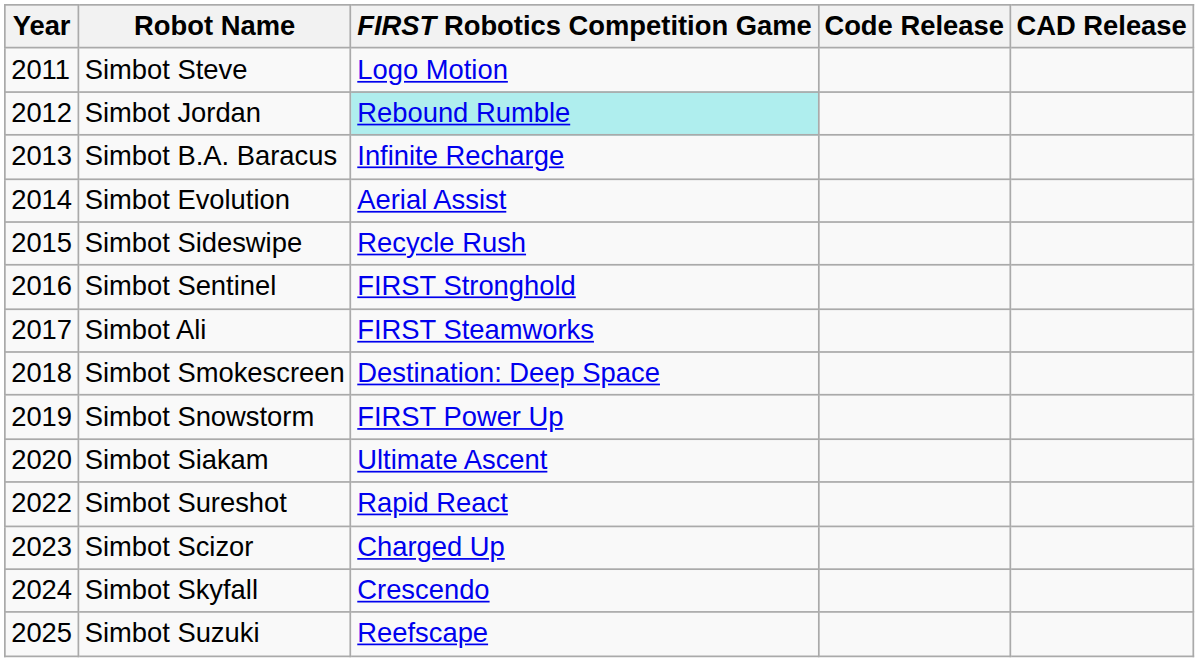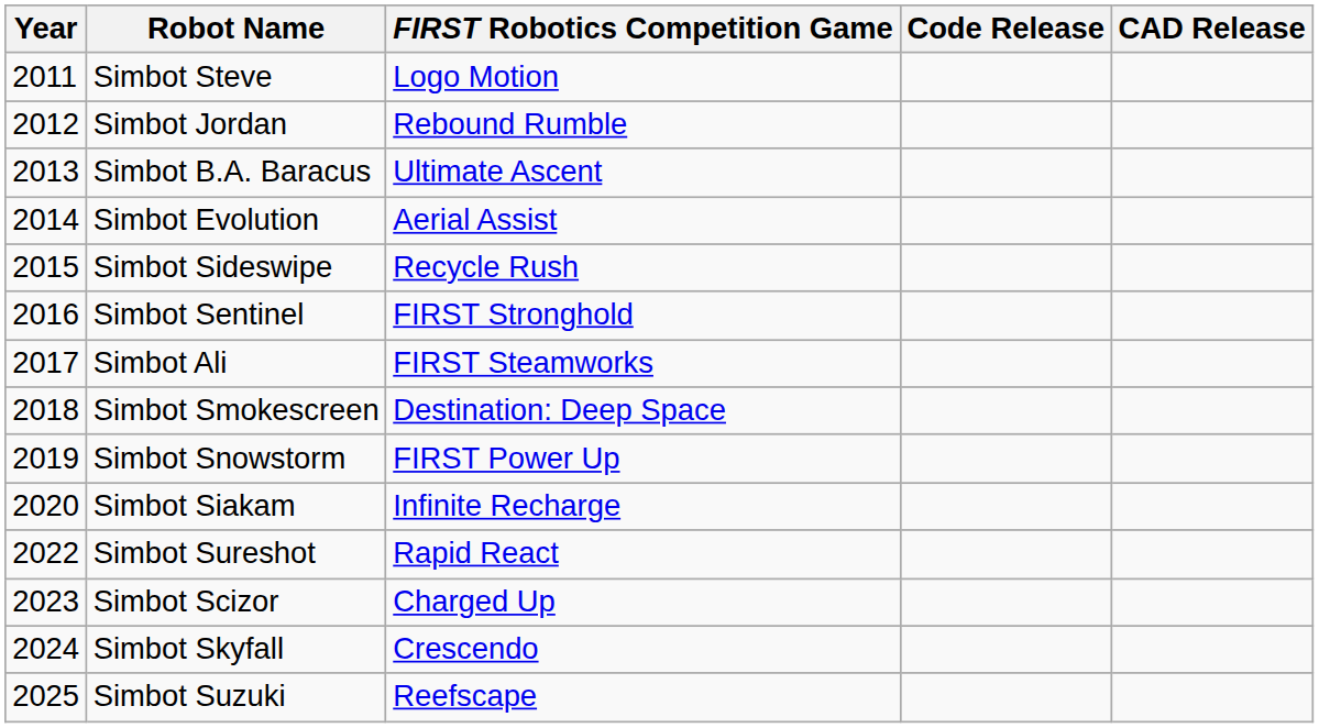Simbot Jordan | FIRST Robotics Competition Game: paleturquoise background -> no background
Simbot B.A. Baracus | FIRST Robotics Competition Game: Infinite Recharge -> Ultimate Ascent
Simbot Siakam | FIRST Robotics Competition Game: Ultimate Ascent -> Infinite Recharge
